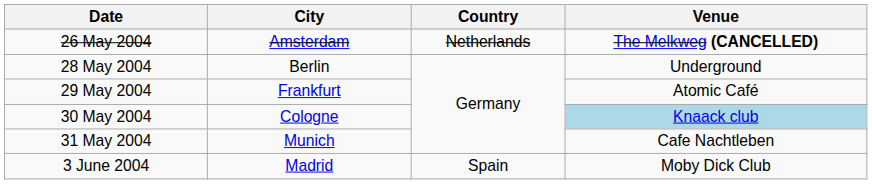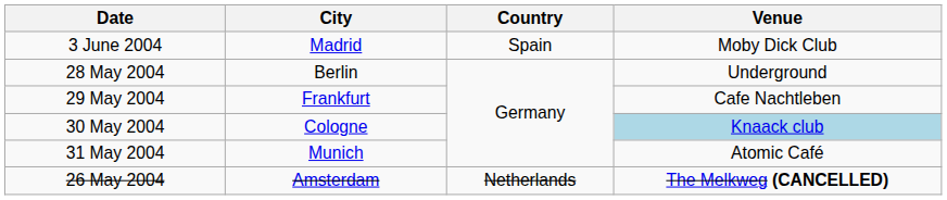rows swapped: 26 May 2004 <-> 3 June 2004
29 May 2004 | Venue: Atomic Café -> Cafe Nachtleben
31 May 2004 | Venue: Cafe Nachtleben -> Atomic Café
